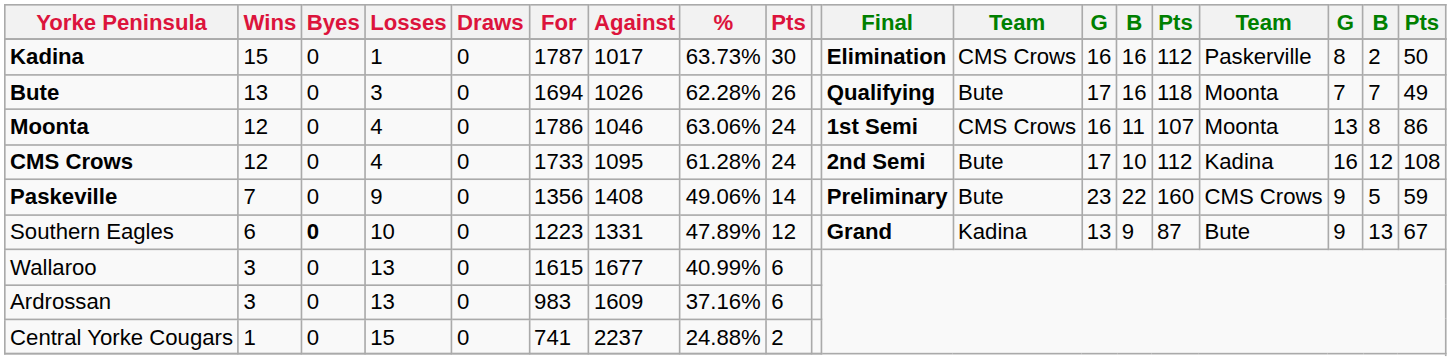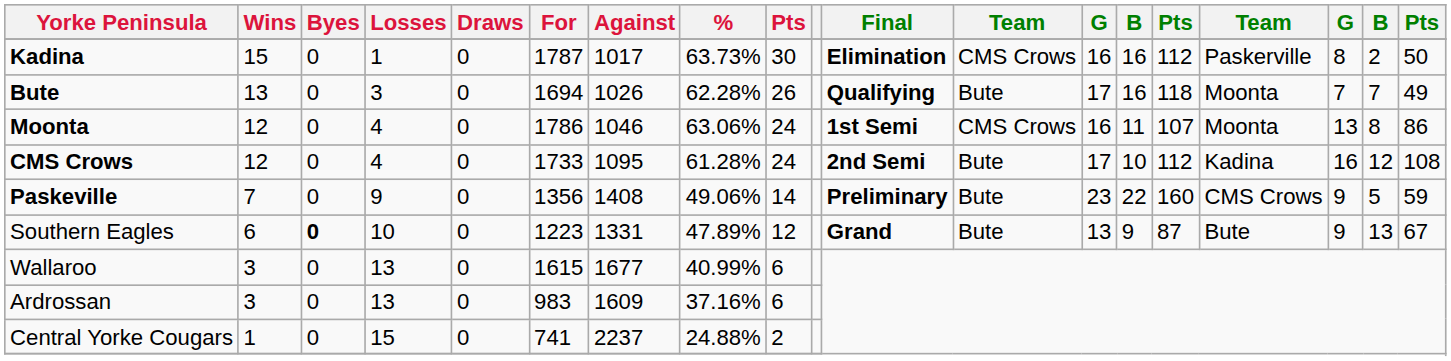Southern Eagles | column 12: Kadina -> Bute
